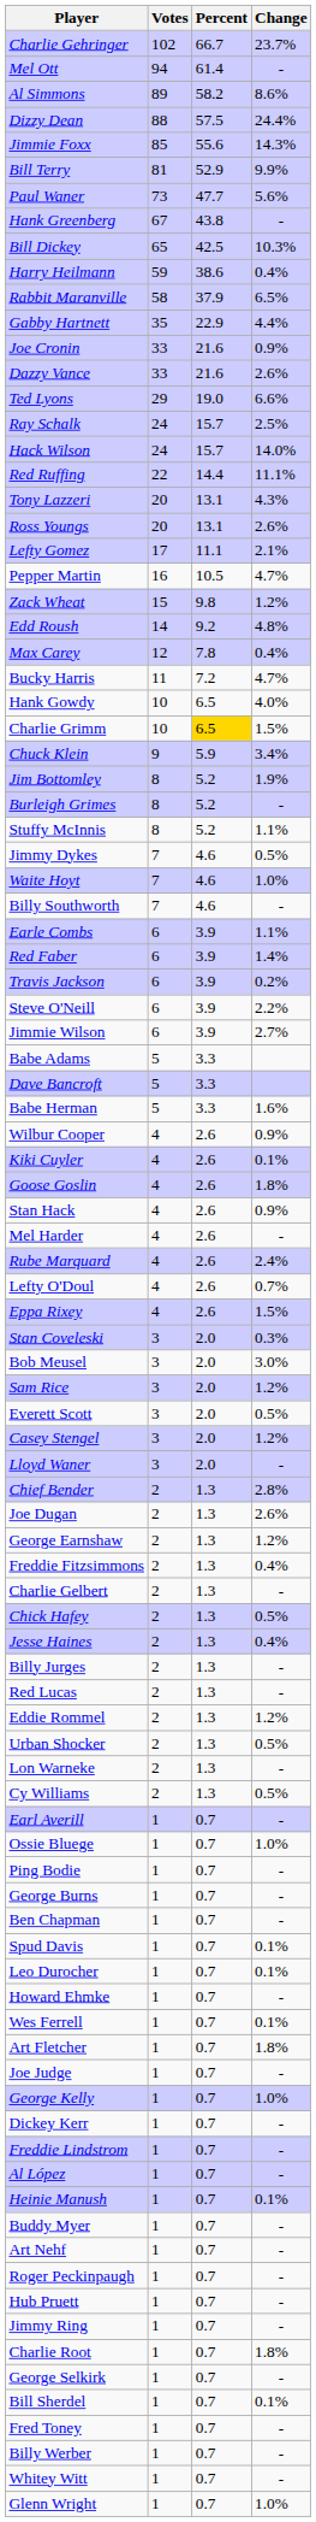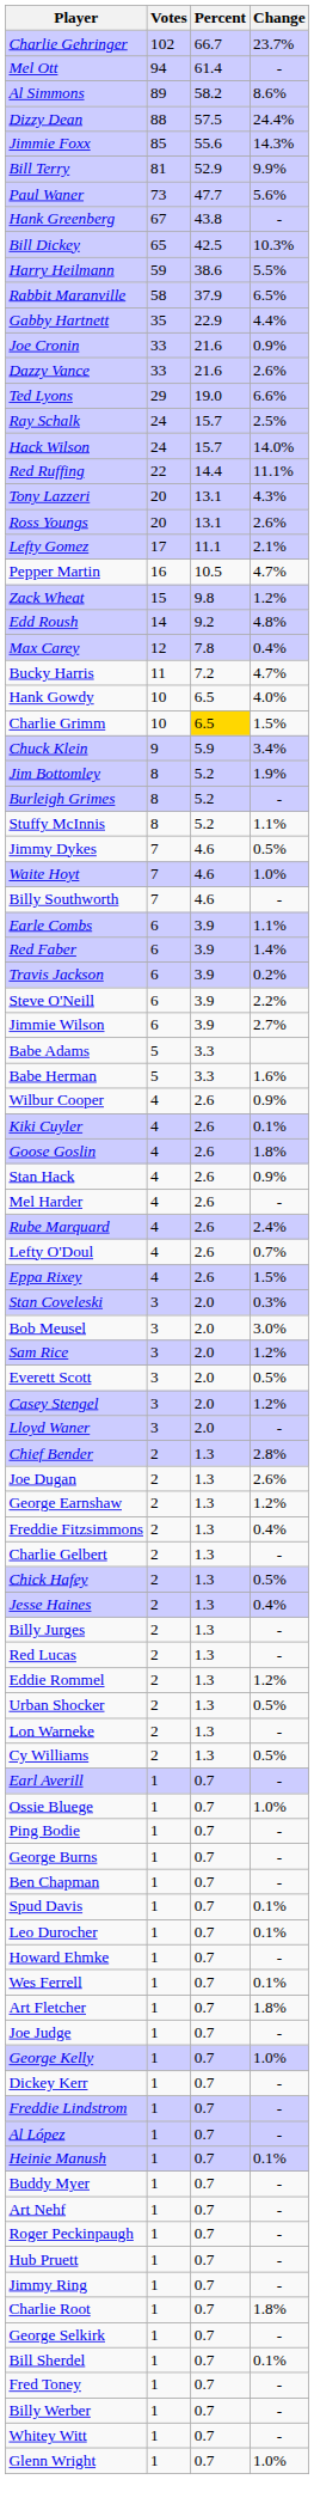Harry Heilmann | Change: 0.4% -> 5.5%
- row: Dave Bancroft | 5 | 3.3
